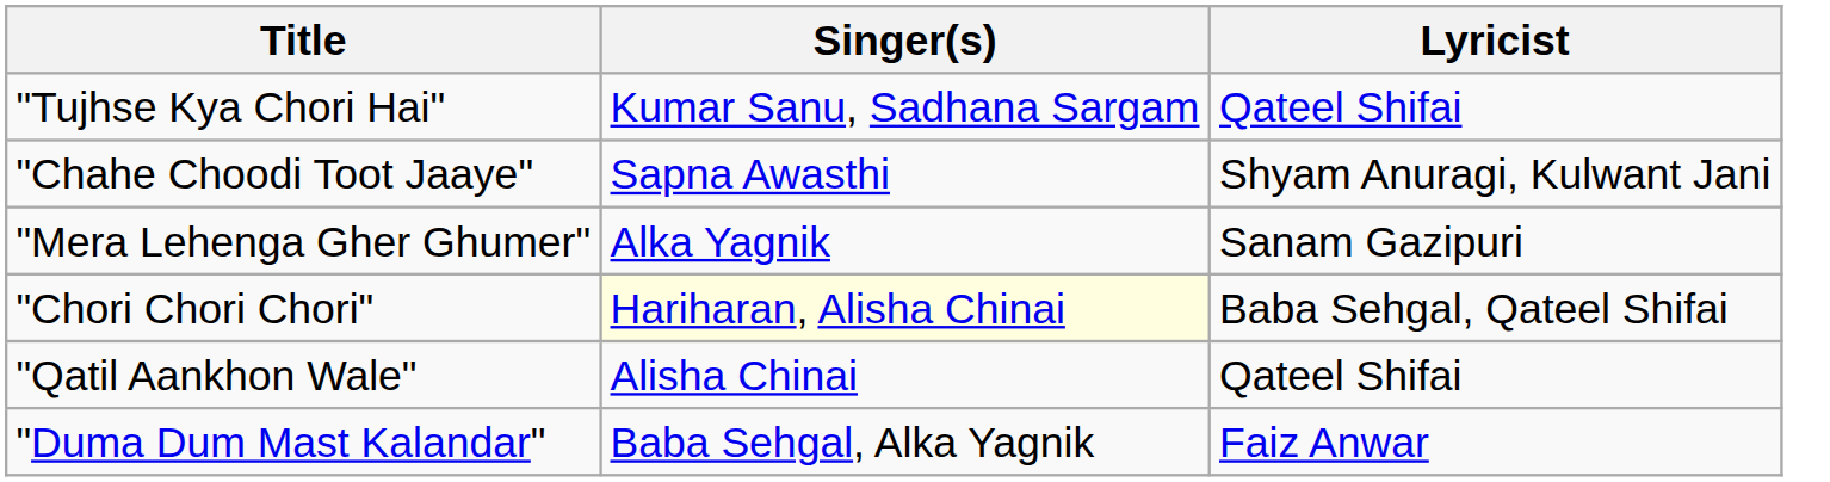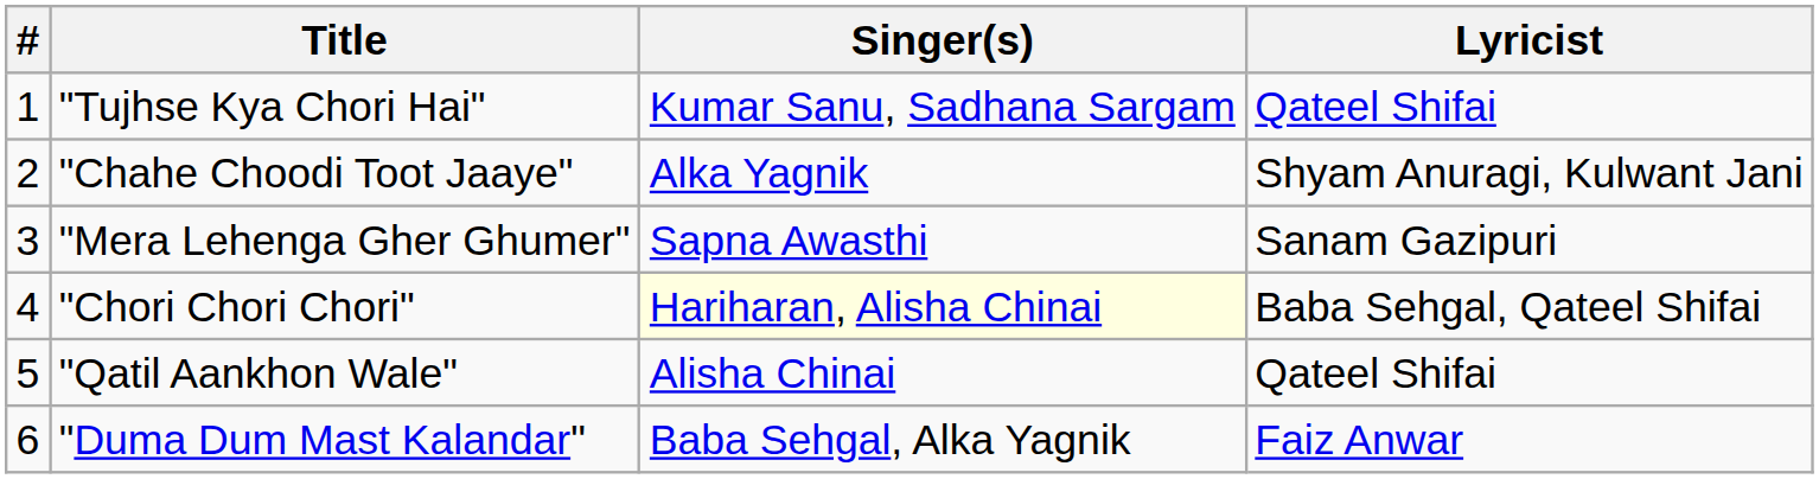+ column: # | 1 | 2 | 3 | 4 | 5 | 6
"Chahe Choodi Toot Jaaye" | Singer(s): Sapna Awasthi -> Alka Yagnik
"Mera Lehenga Gher Ghumer" | Singer(s): Alka Yagnik -> Sapna Awasthi
